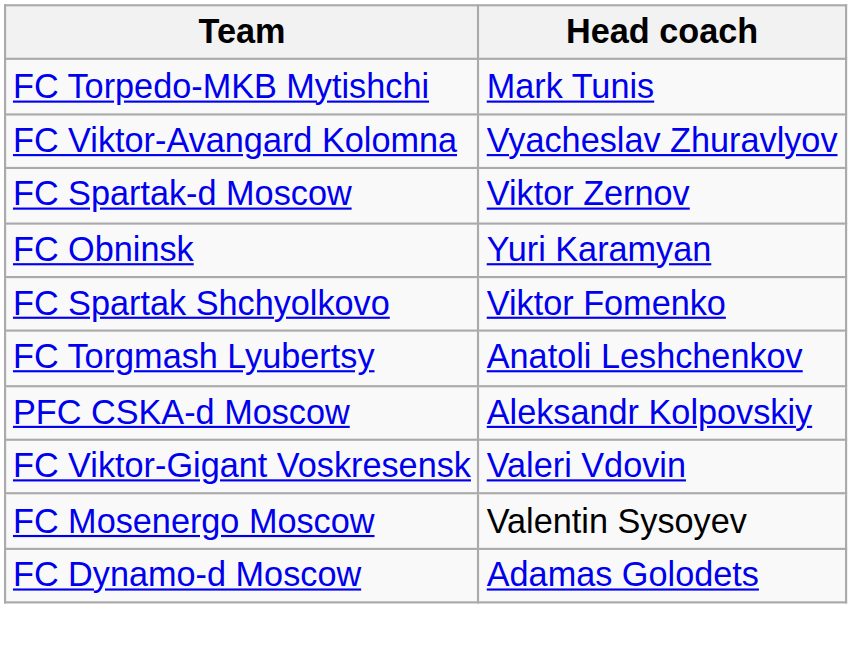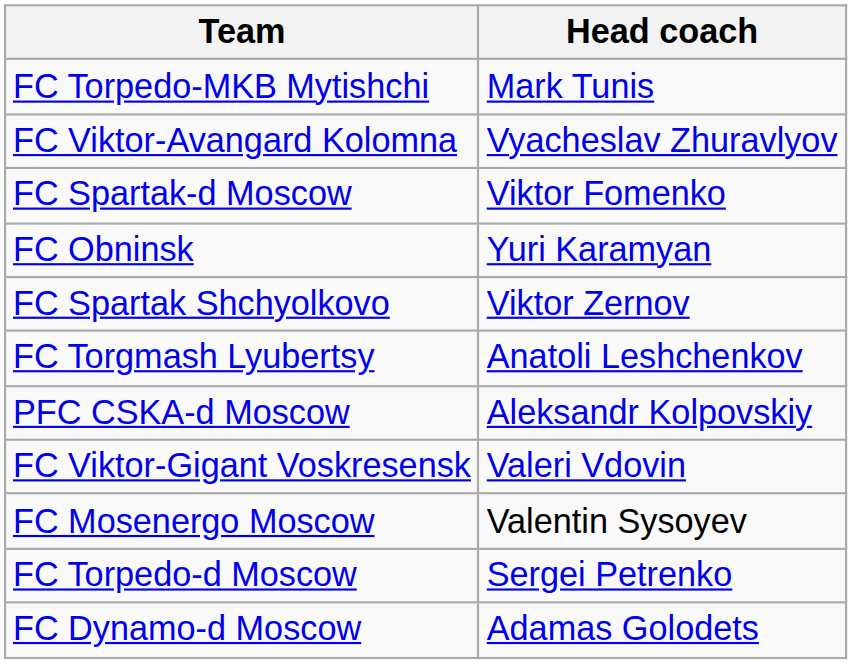FC Spartak-d Moscow | Head coach: Viktor Zernov -> Viktor Fomenko
FC Spartak Shchyolkovo | Head coach: Viktor Fomenko -> Viktor Zernov
+ row: FC Torpedo-d Moscow | Sergei Petrenko
